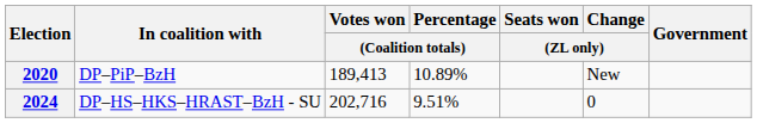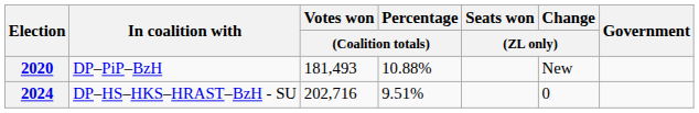2020 | Votes won / (Coalition totals): 189,413 -> 181,493
2020 | Percentage / (Coalition totals): 10.89% -> 10.88%
